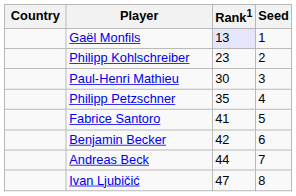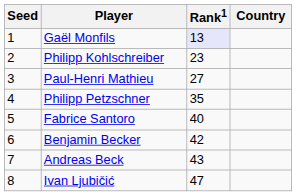columns swapped: Country <-> Seed
Paul-Henri Mathieu | Rank1: 30 -> 27
Fabrice Santoro | Rank1: 41 -> 40
Andreas Beck | Rank1: 44 -> 43
